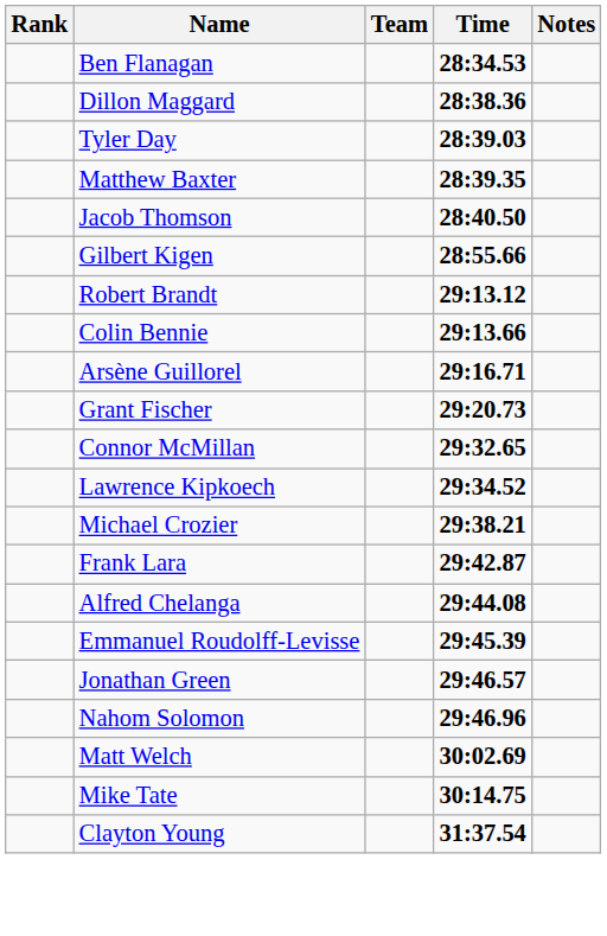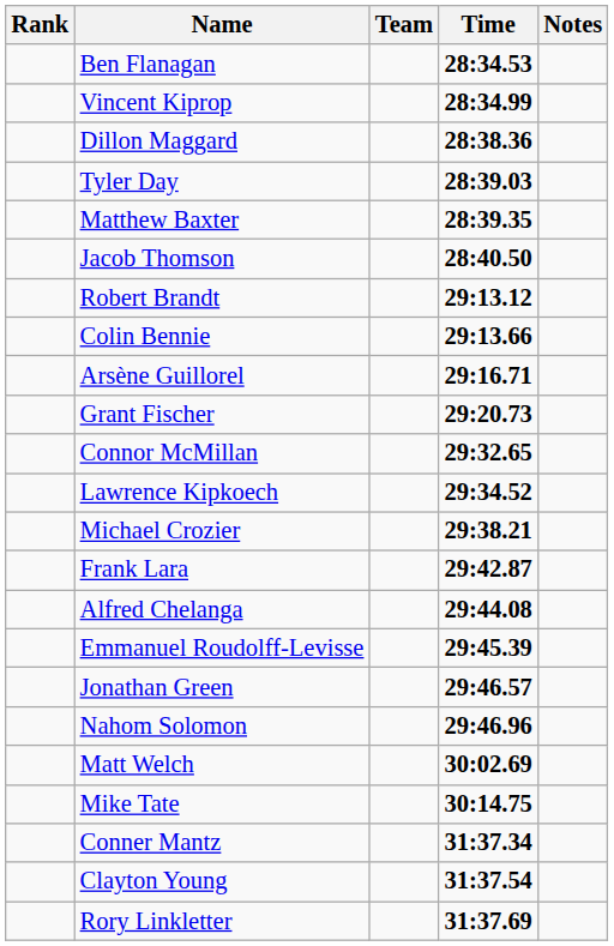+ row: Vincent Kiprop | 28:34.99
- row: Gilbert Kigen | 28:55.66
+ row: Conner Mantz | 31:37.34
+ row: Rory Linkletter | 31:37.69
